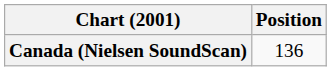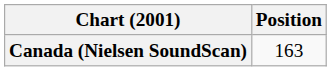Canada (Nielsen SoundScan) | Position: 136 -> 163
